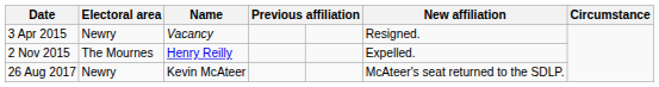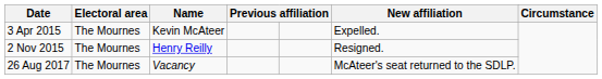3 Apr 2015 | Electoral area: Newry -> The Mournes
3 Apr 2015 | Name: Vacancy -> Kevin McAteer
3 Apr 2015 | column 6: Resigned. -> Expelled.
2 Nov 2015 | column 6: Expelled. -> Resigned.
26 Aug 2017 | Electoral area: Newry -> The Mournes
26 Aug 2017 | Name: Kevin McAteer -> Vacancy
